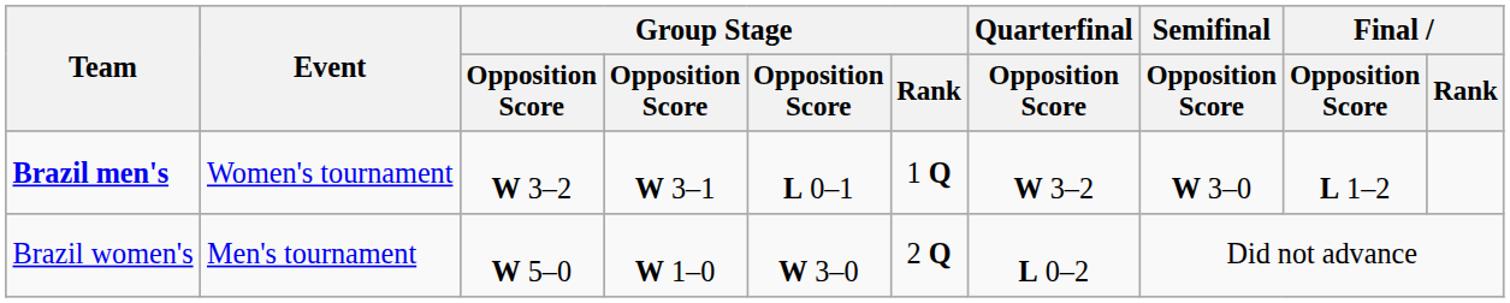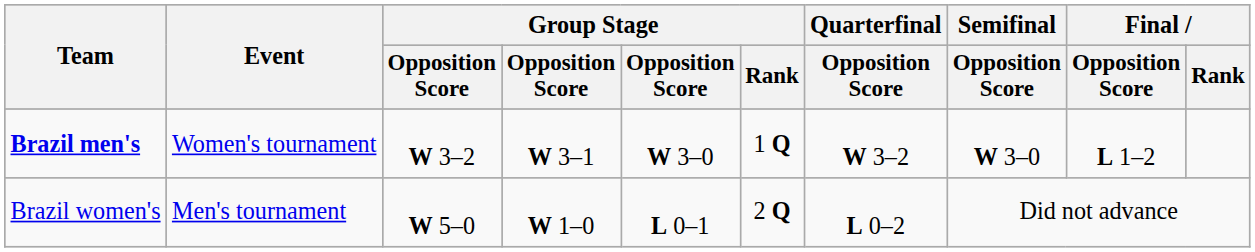Brazil men's | column 5: L 0–1 -> W 3–0
Brazil women's | column 5: W 3–0 -> L 0–1
